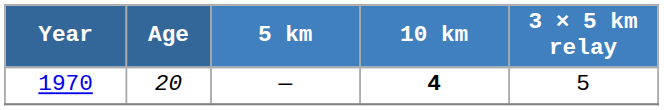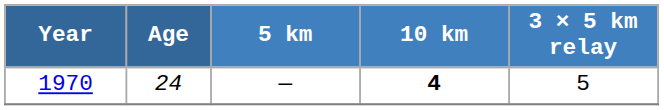1970 | Age: 20 -> 24
